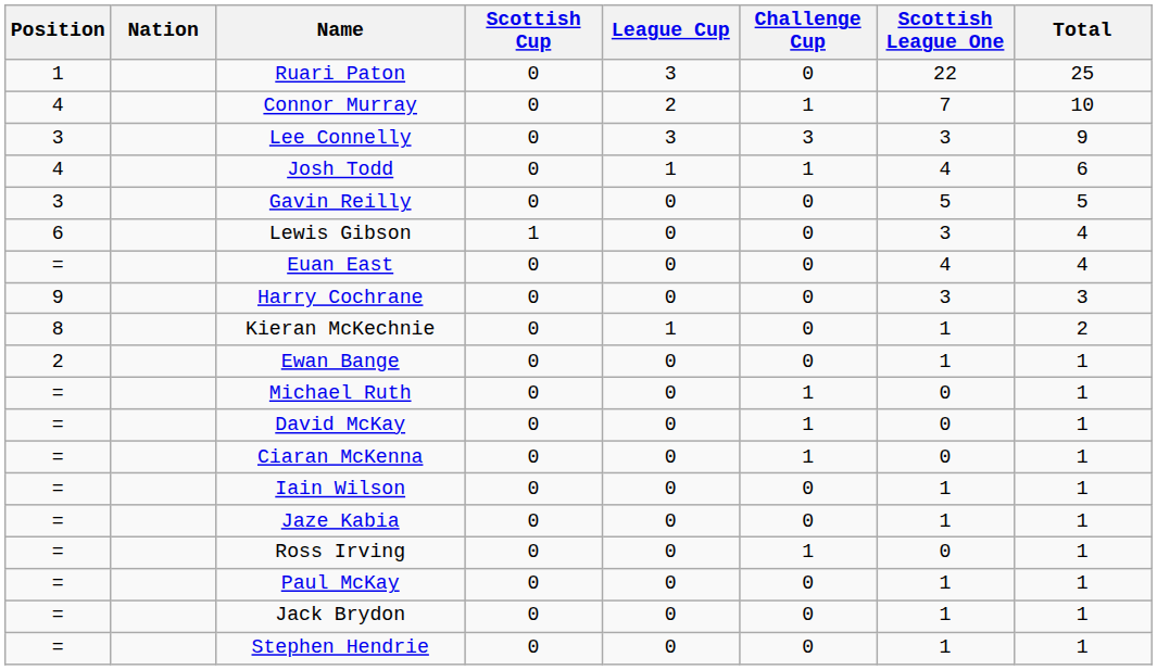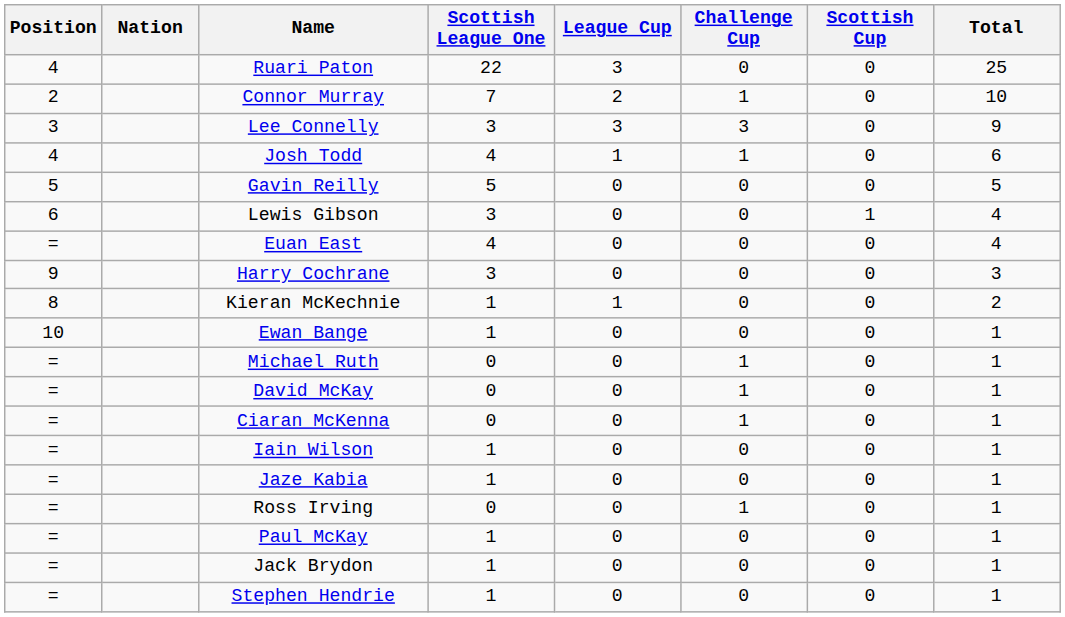columns swapped: Scottish League One <-> Scottish Cup
Ruari Paton | Position: 1 -> 4
Connor Murray | Position: 4 -> 2
Gavin Reilly | Position: 3 -> 5
Ewan Bange | Position: 2 -> 10
